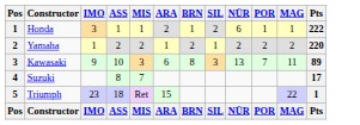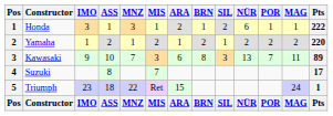+ column: MNZ | 3 | 1 | 7 | 22 | MNZ
Triumph | MAG: 22 -> 24
